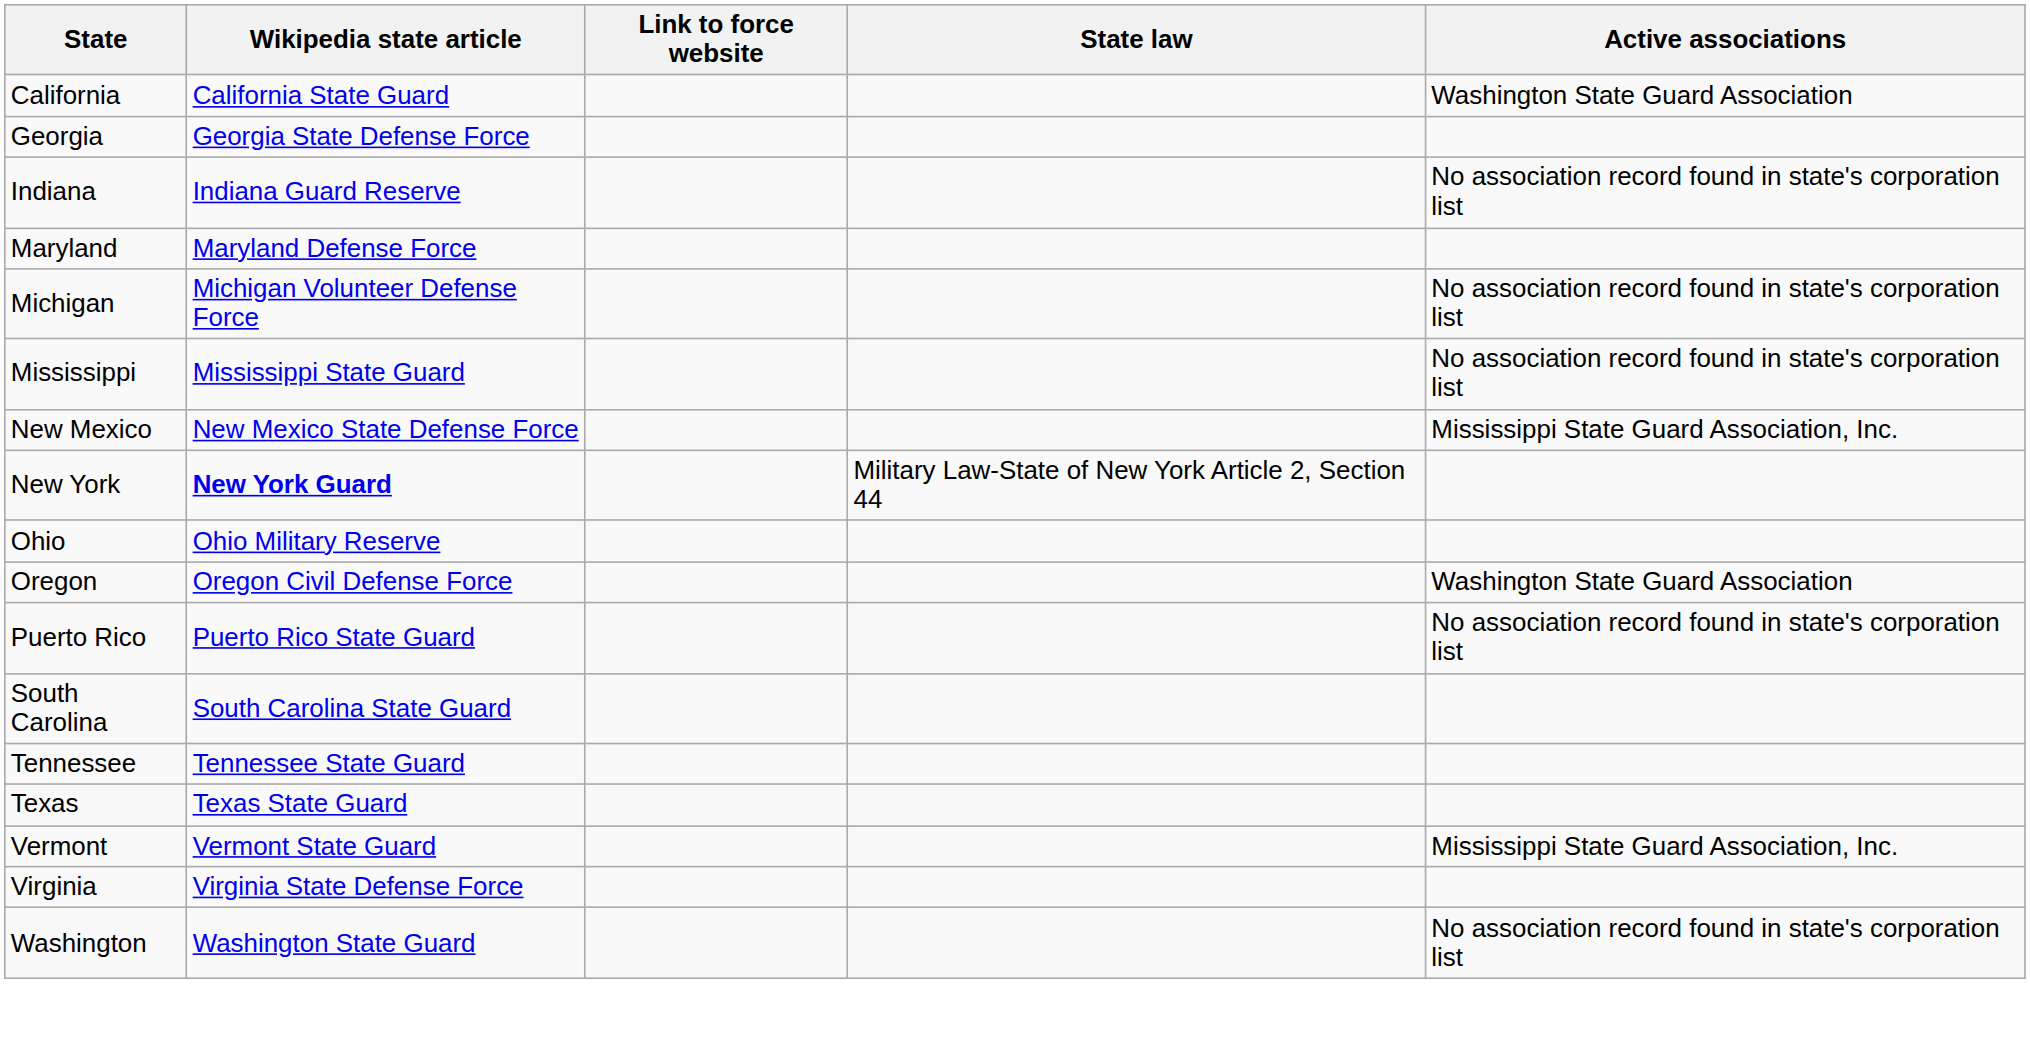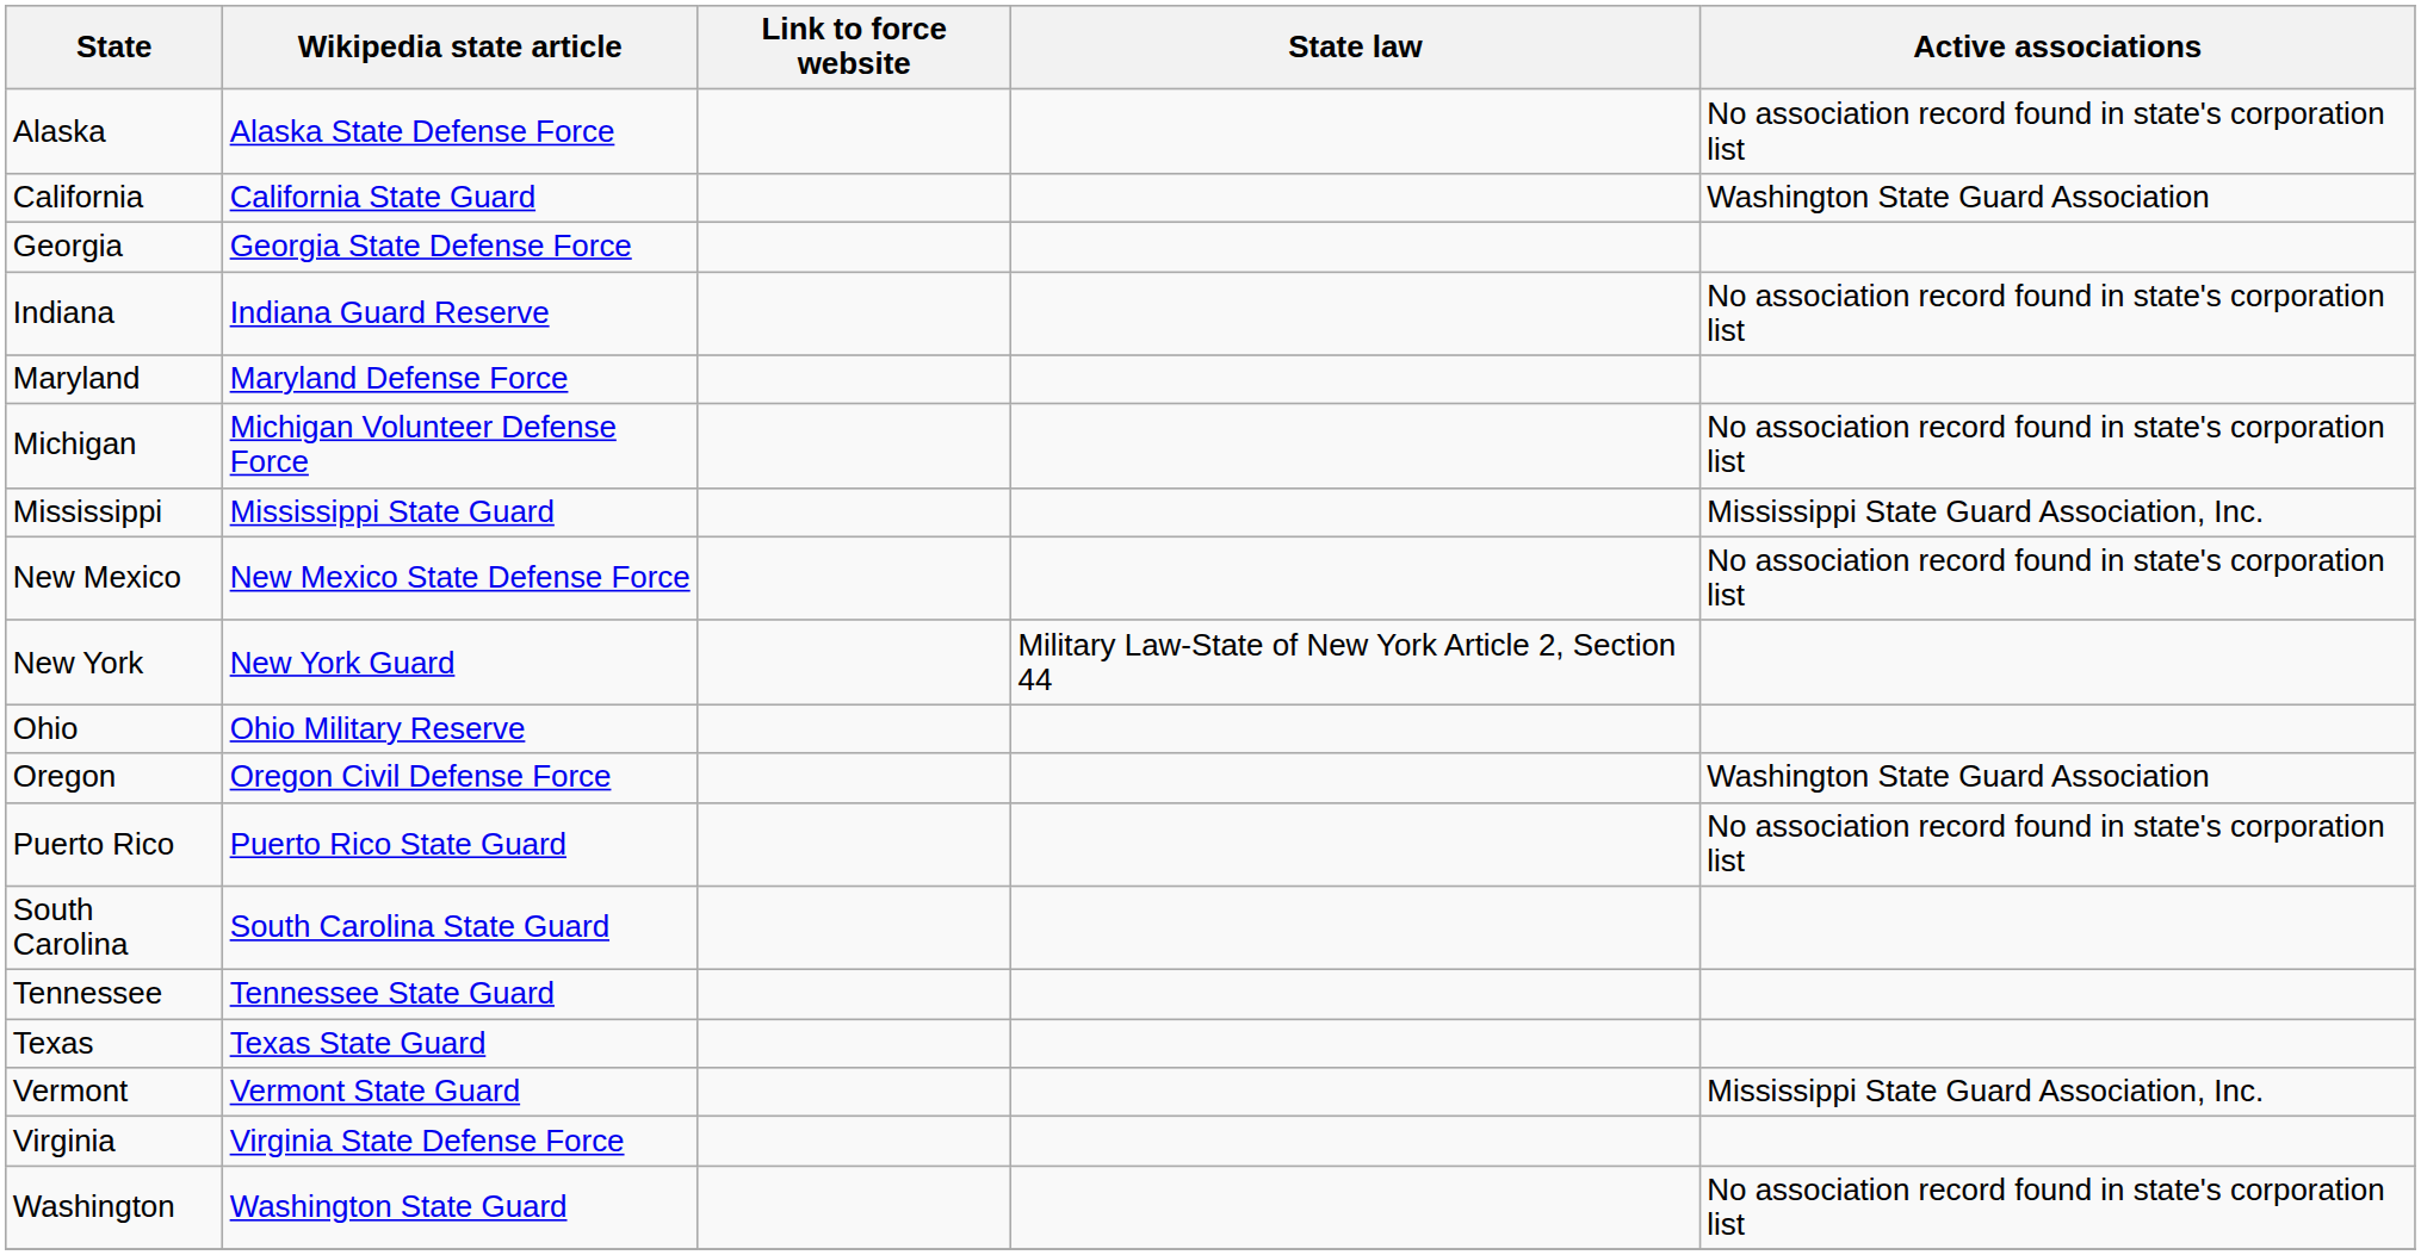+ row: Alaska | Alaska State Defense Force | No association record found in state's corporation list
Mississippi | Active associations: No association record found in state's corporation list -> Mississippi State Guard Association, Inc.
New Mexico | Active associations: Mississippi State Guard Association, Inc. -> No association record found in state's corporation list
New York | Wikipedia state article: bold -> normal
